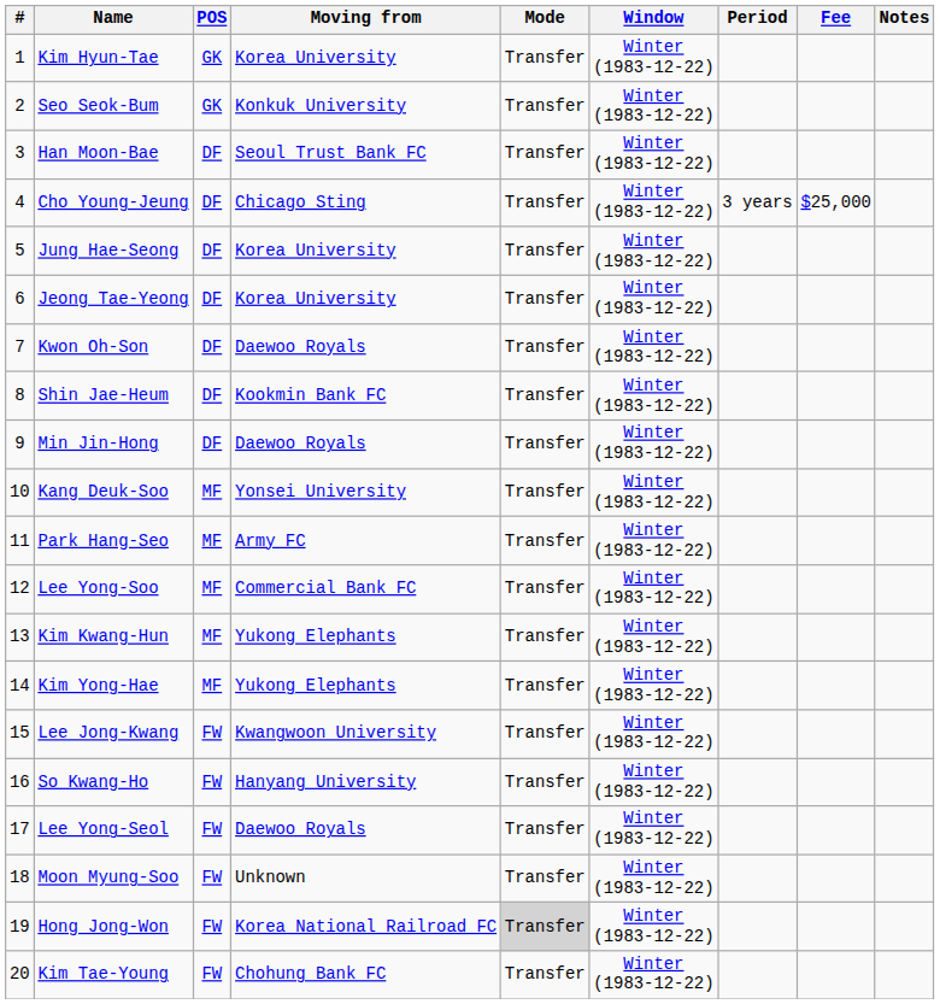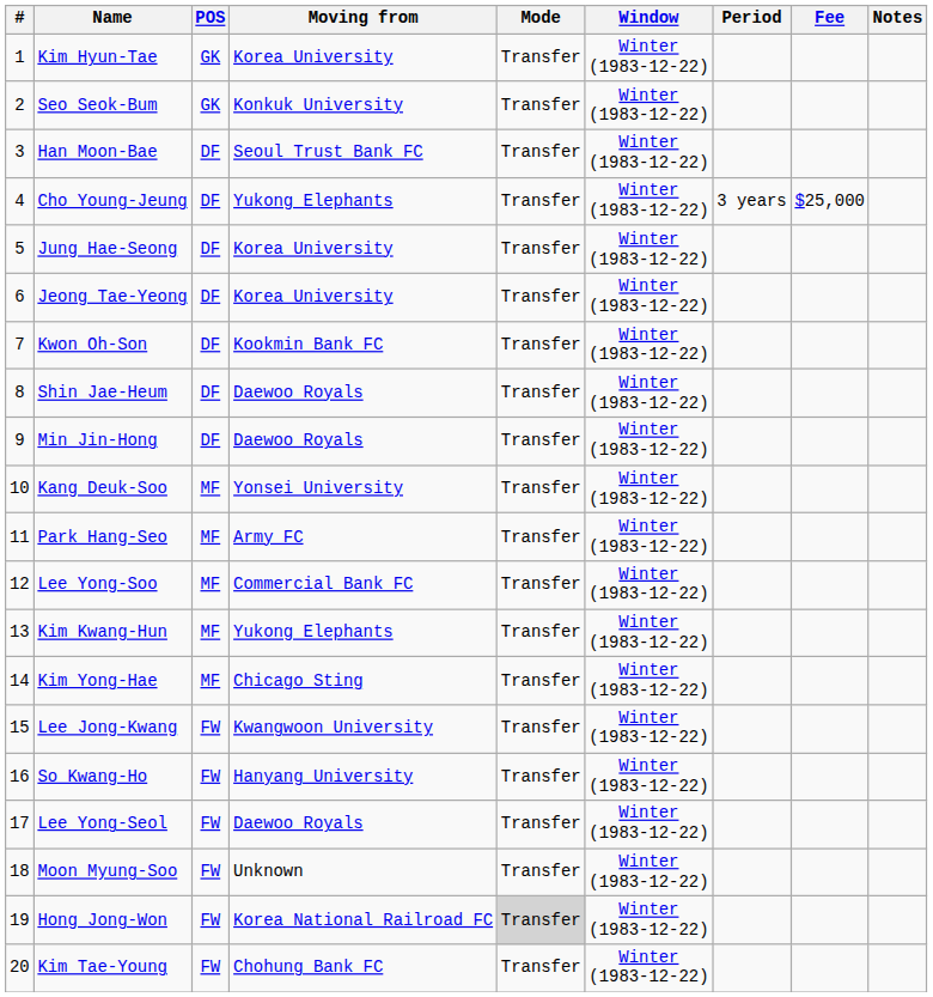Cho Young-Jeung | Moving from: Chicago Sting -> Yukong Elephants
Kwon Oh-Son | Moving from: Daewoo Royals -> Kookmin Bank FC
Shin Jae-Heum | Moving from: Kookmin Bank FC -> Daewoo Royals
Kim Yong-Hae | Moving from: Yukong Elephants -> Chicago Sting
